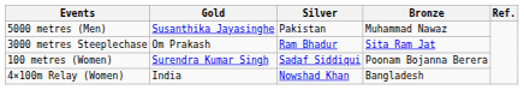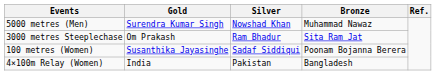5000 metres (Men) | Gold: Susanthika Jayasinghe -> Surendra Kumar Singh
5000 metres (Men) | Silver: Pakistan -> Nowshad Khan
100 metres (Women) | Gold: Surendra Kumar Singh -> Susanthika Jayasinghe
4×100m Relay (Women) | Silver: Nowshad Khan -> Pakistan
